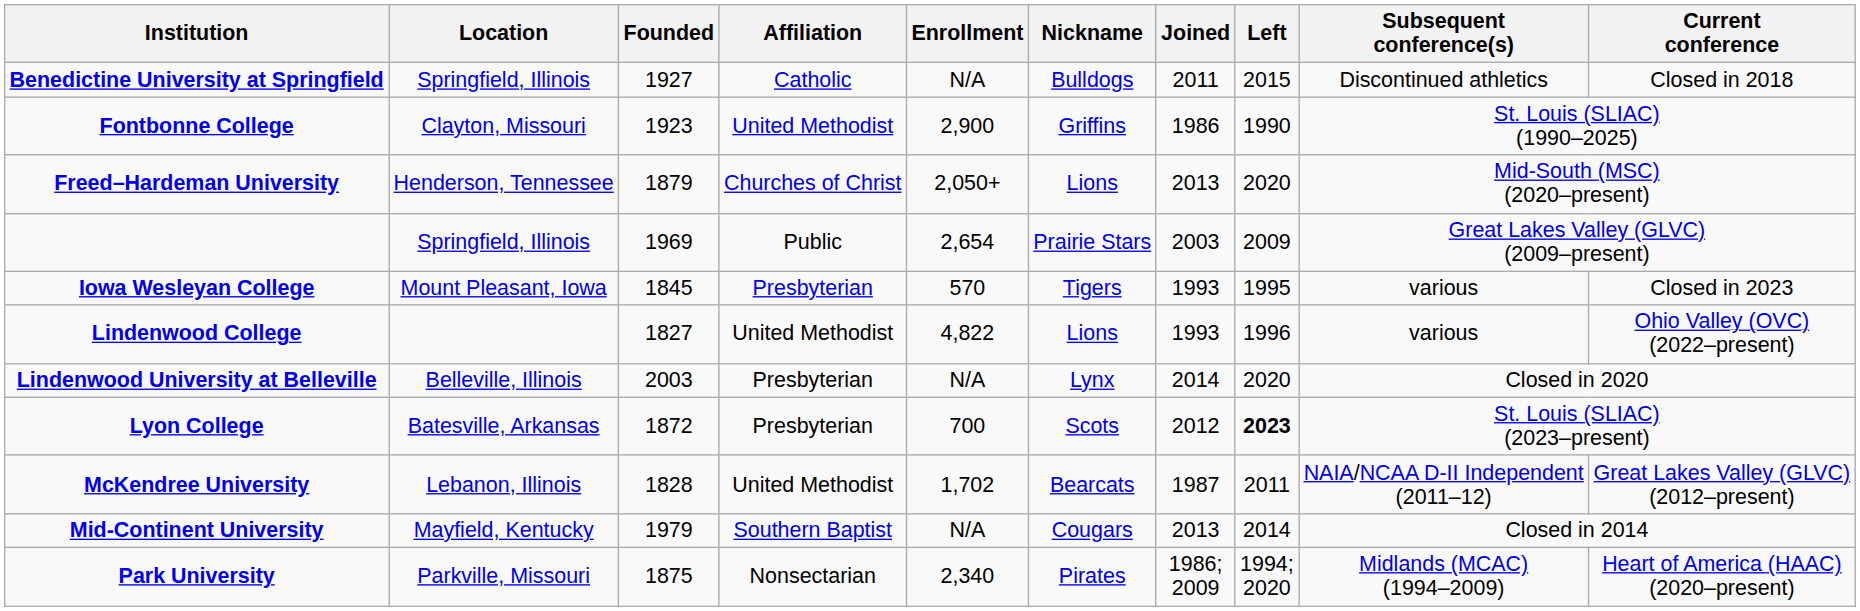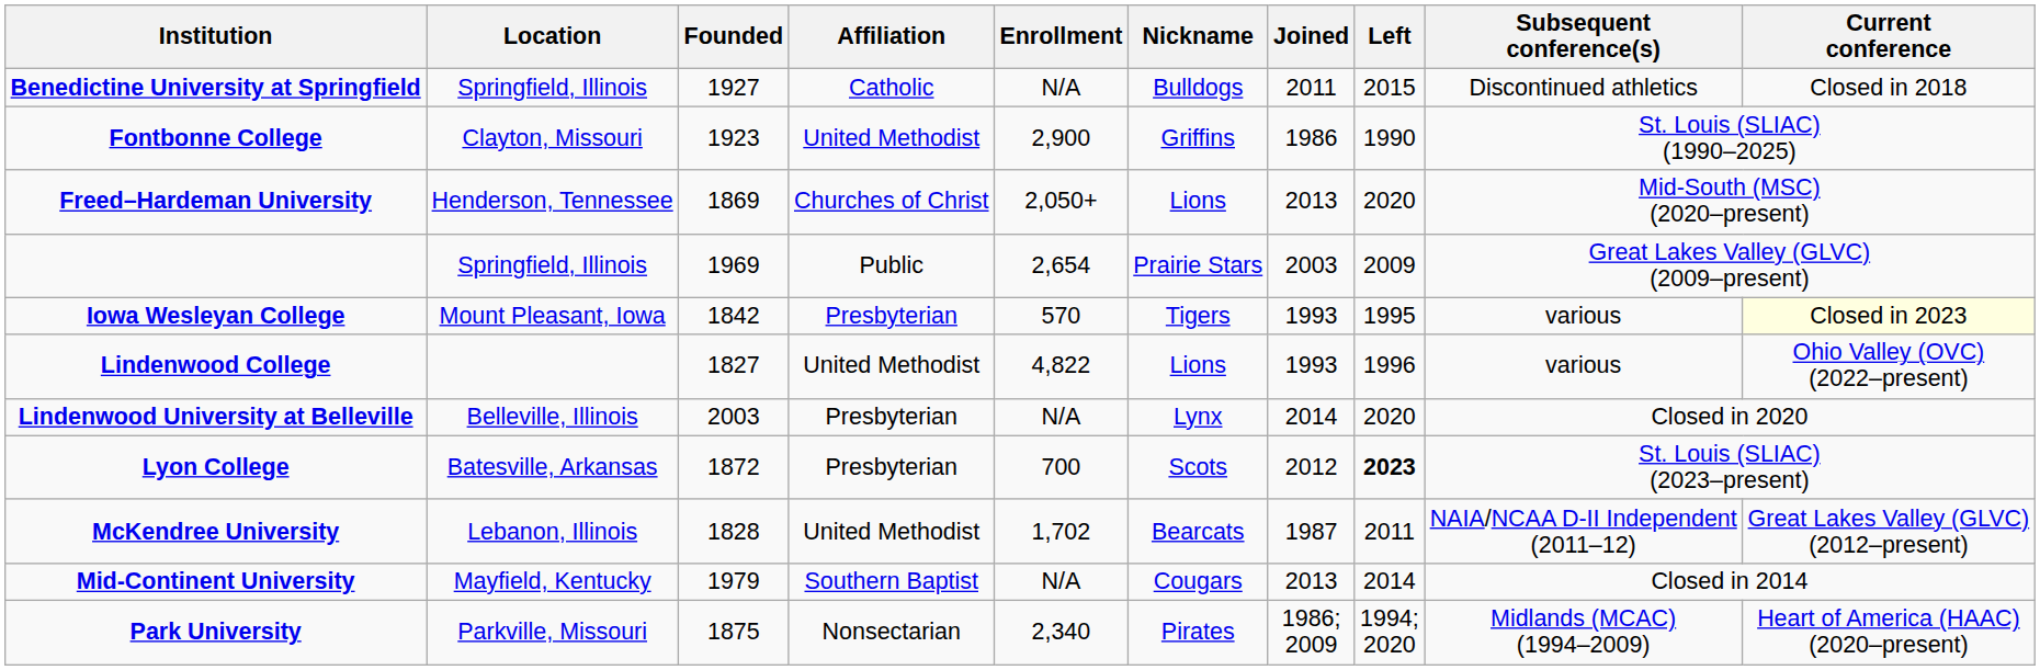Freed–Hardeman University | Founded: 1879 -> 1869
Iowa Wesleyan College | Founded: 1845 -> 1842
Iowa Wesleyan College | Current conference: no background -> lightyellow background
